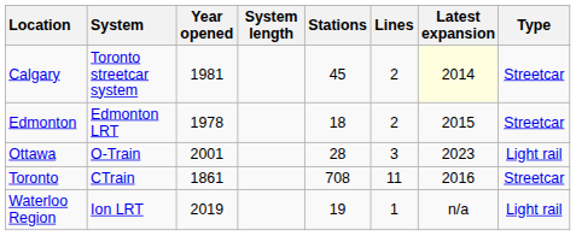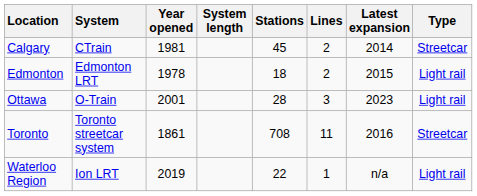Calgary | System: Toronto streetcar system -> CTrain
Calgary | Latest expansion: lightyellow background -> no background
Edmonton | Type: Streetcar -> Light rail
Toronto | System: CTrain -> Toronto streetcar system
Waterloo Region | Stations: 19 -> 22
